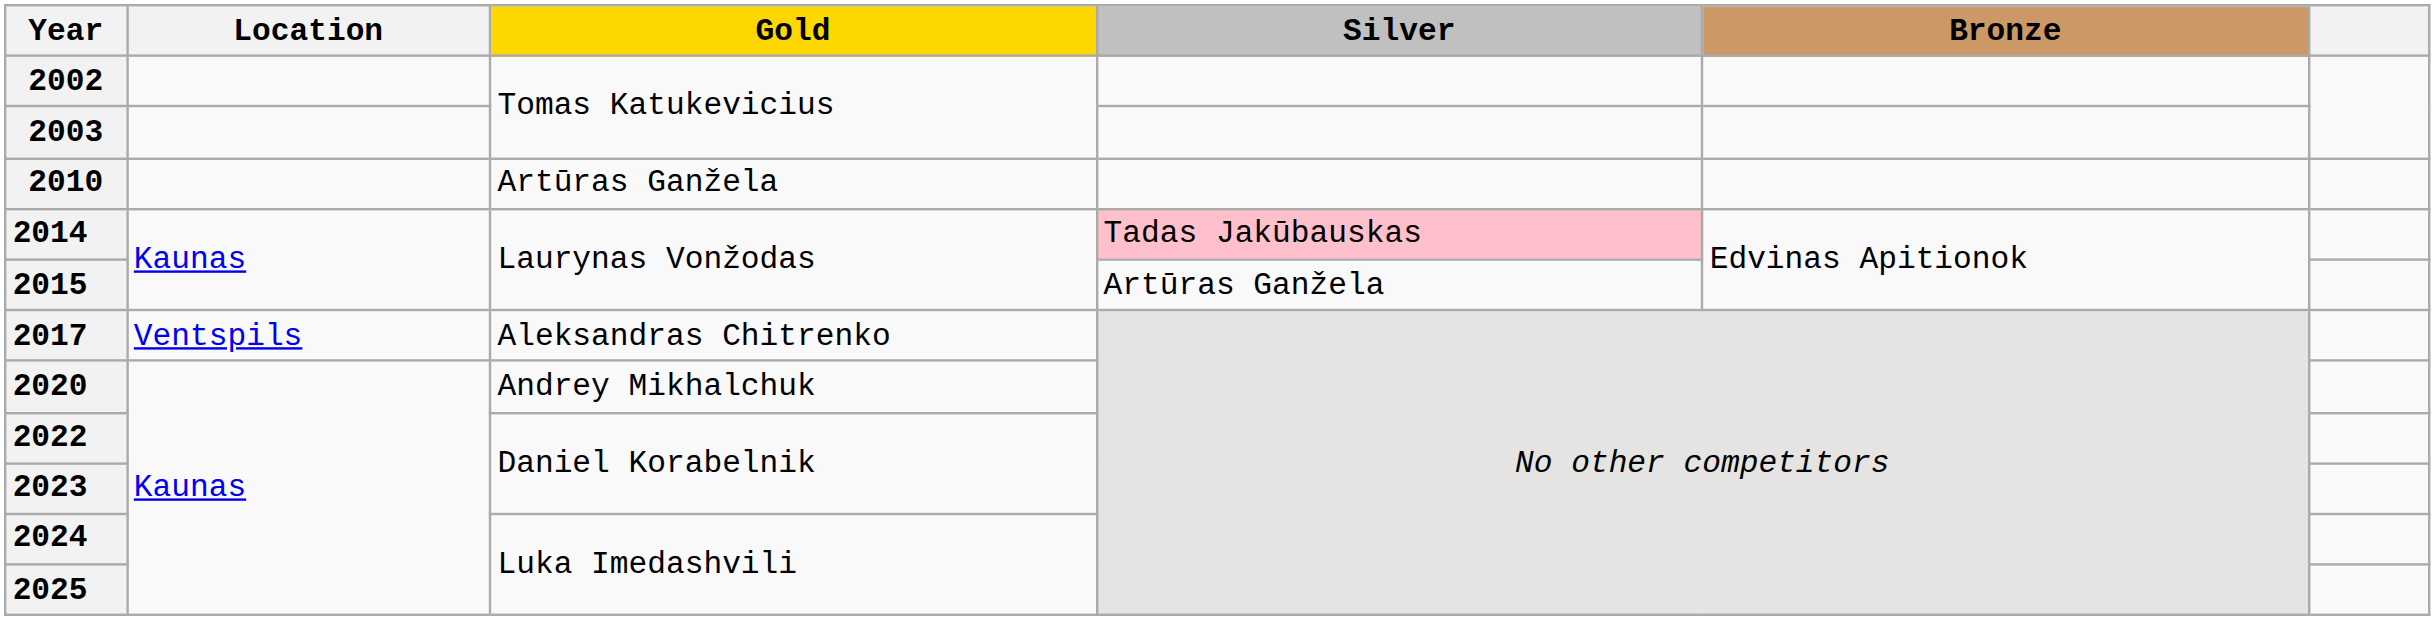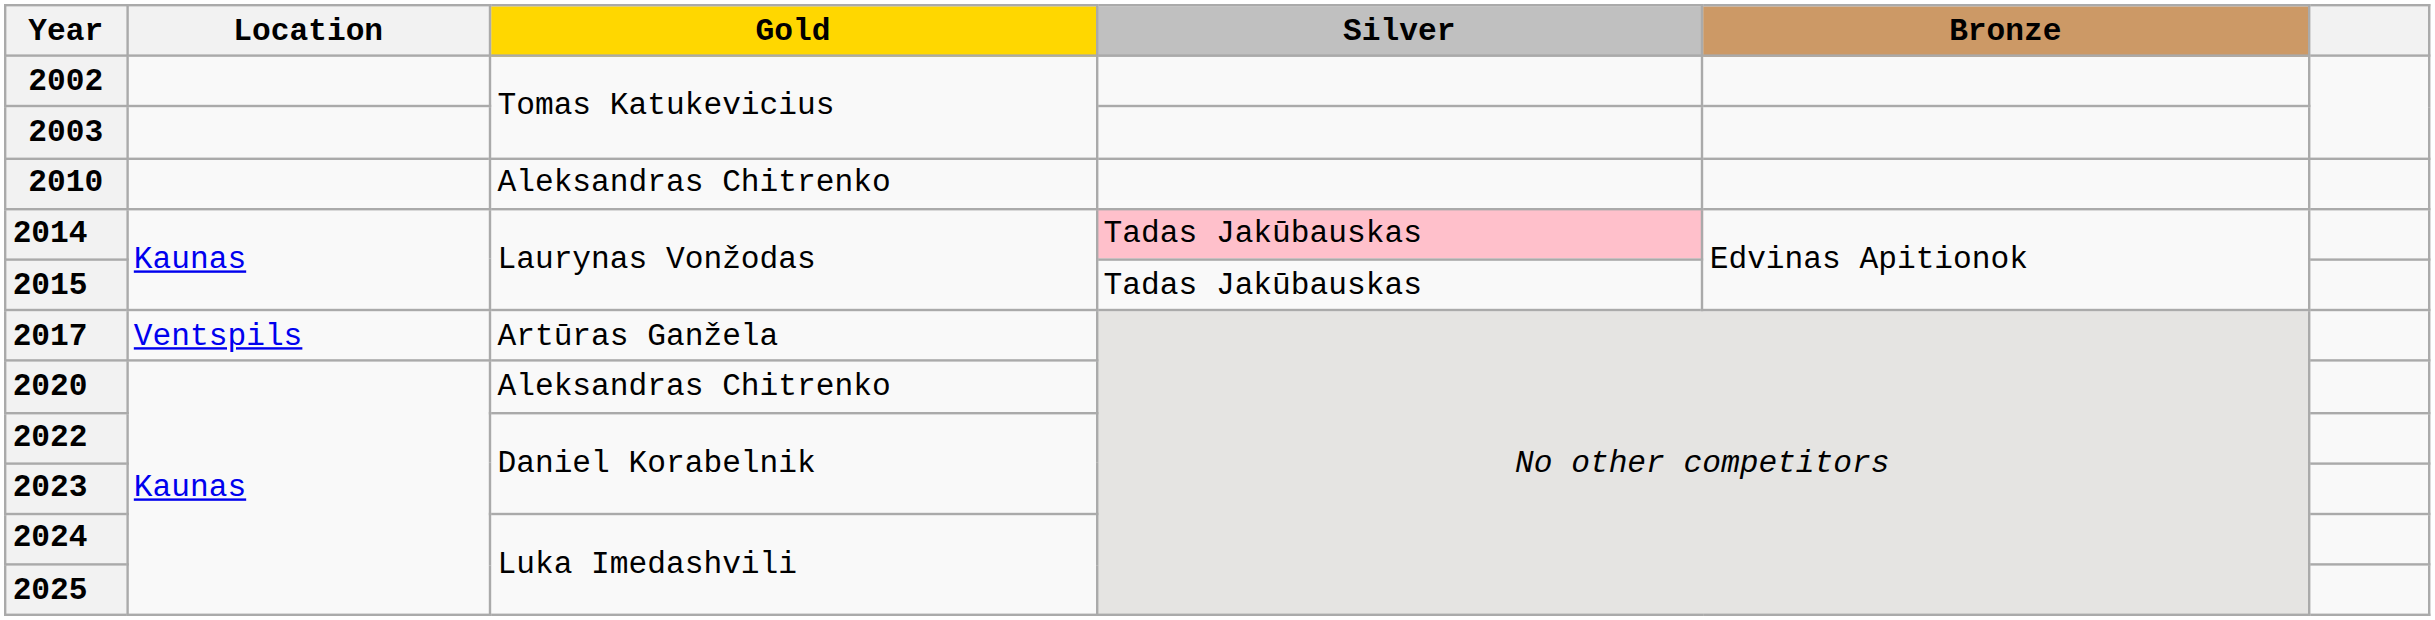2010 | Gold: Artūras Ganžela -> Aleksandras Chitrenko
2015 | Silver: Artūras Ganžela -> Tadas Jakūbauskas
2017 | Gold: Aleksandras Chitrenko -> Artūras Ganžela
2020 | Gold: Andrey Mikhalchuk -> Aleksandras Chitrenko
